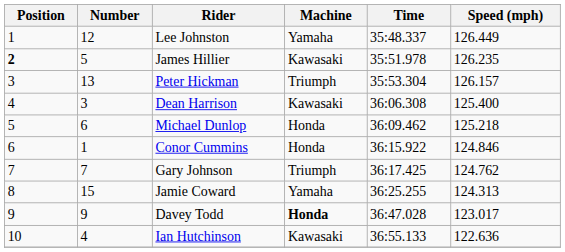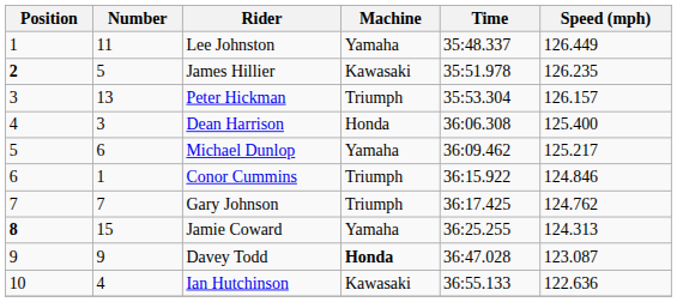Lee Johnston | Number: 12 -> 11
Dean Harrison | Machine: Kawasaki -> Honda
Michael Dunlop | Machine: Honda -> Yamaha
Michael Dunlop | Speed (mph): 125.218 -> 125.217
Conor Cummins | Machine: Honda -> Triumph
Jamie Coward | Position: normal -> bold
Davey Todd | Speed (mph): 123.017 -> 123.087
